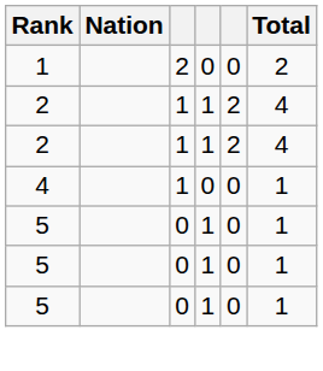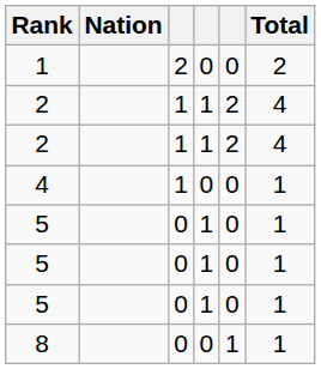+ row: 8 | 0 | 0 | 1 | 1
